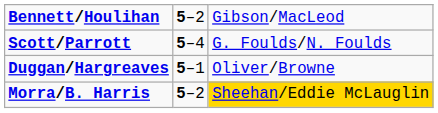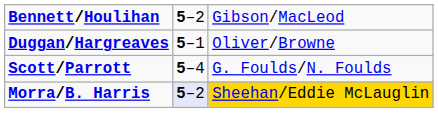rows swapped: Duggan/Hargreaves <-> Scott/Parrott
Morra/B. Harris | column 2: no background -> lavender background
